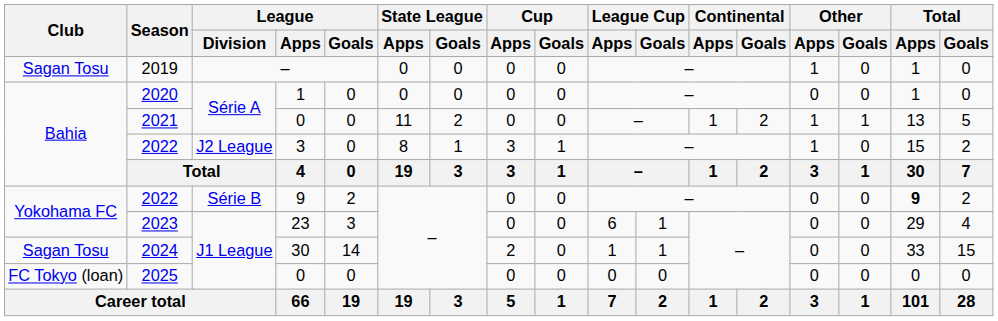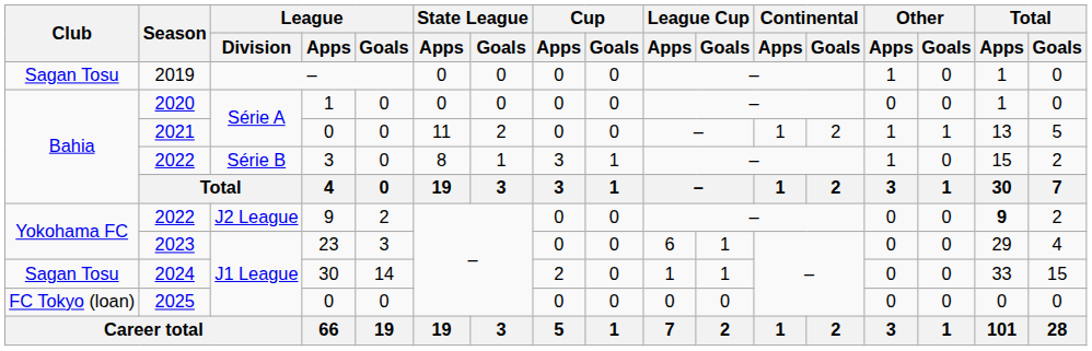2022 / 3 | League / Division: J2 League -> Série B
2022 / 9 | League / Division: Série B -> J2 League
